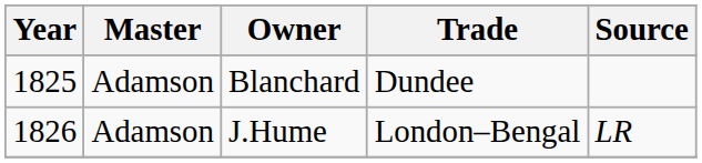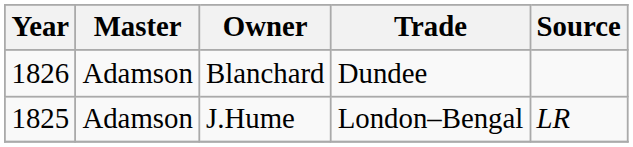Blanchard | Year: 1825 -> 1826
J.Hume | Year: 1826 -> 1825
